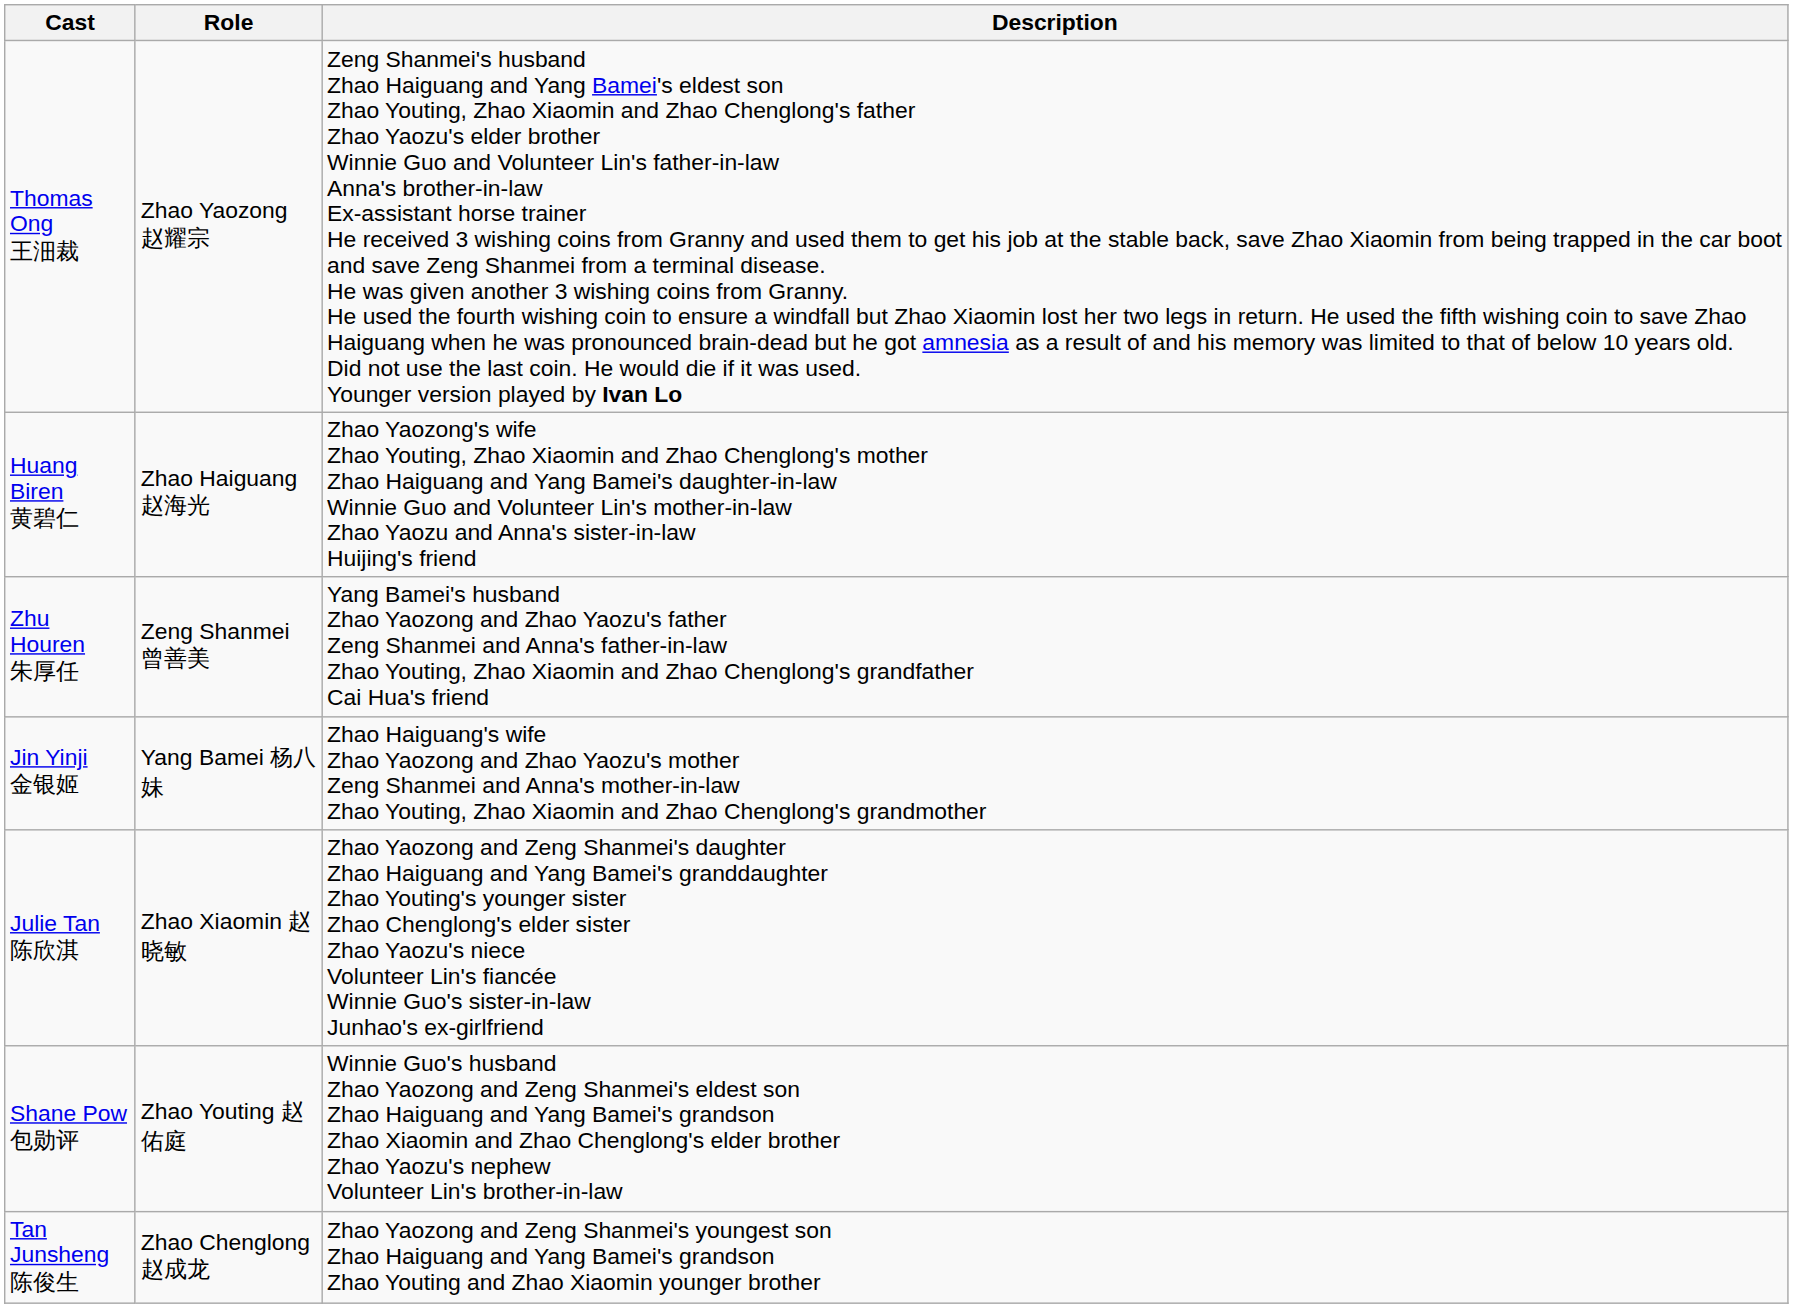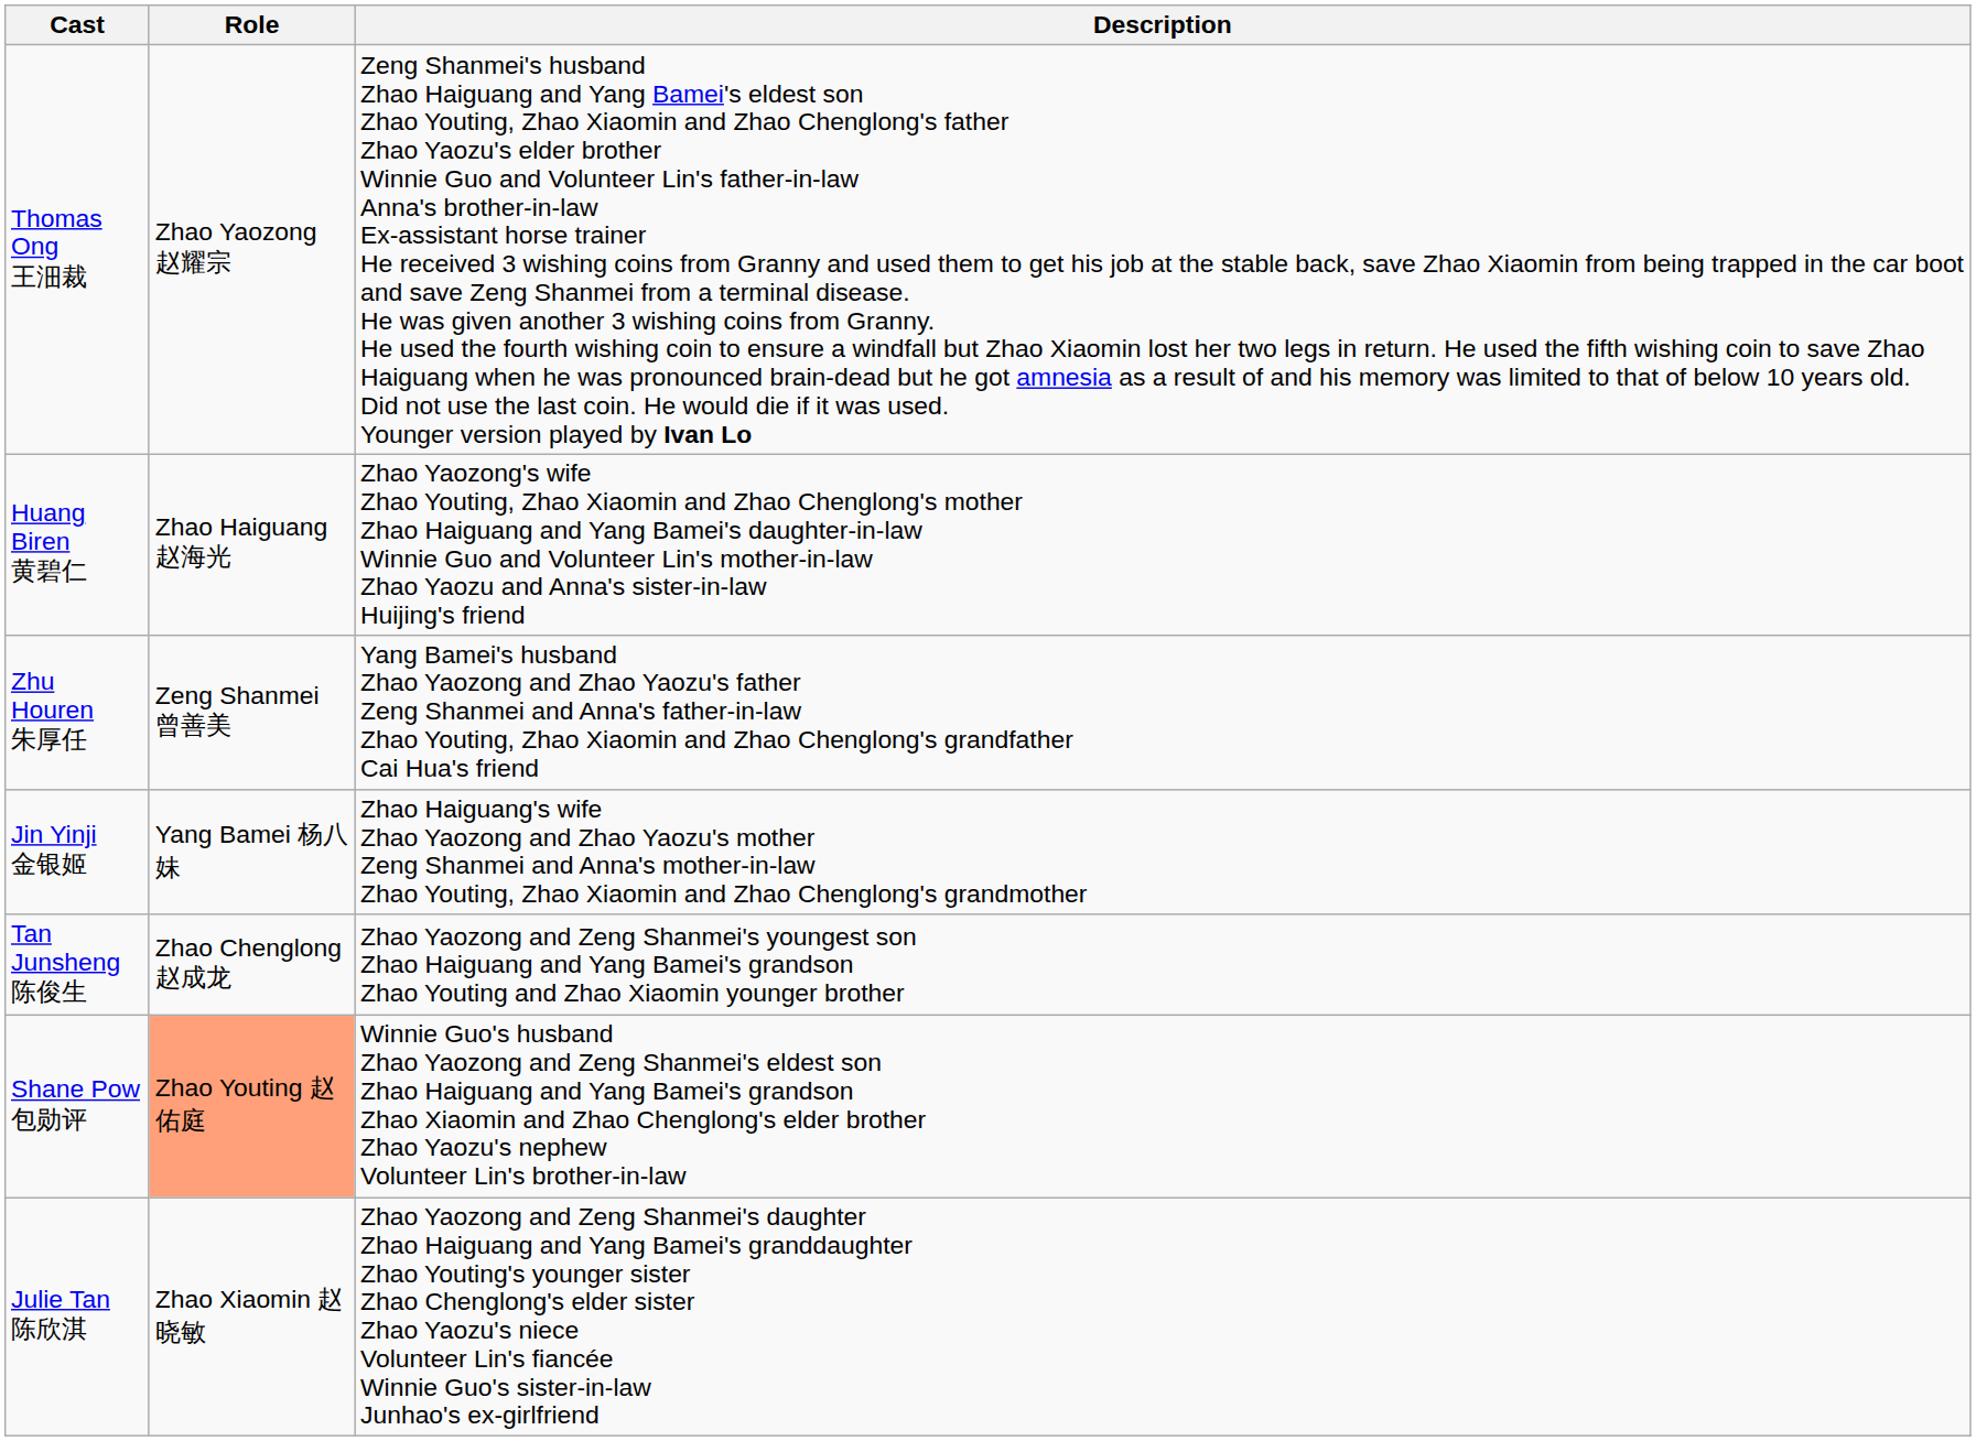rows swapped: Julie Tan 陈欣淇 <-> Tan Junsheng 陈俊生
Shane Pow 包勋评 | Role: no background -> lightsalmon background
